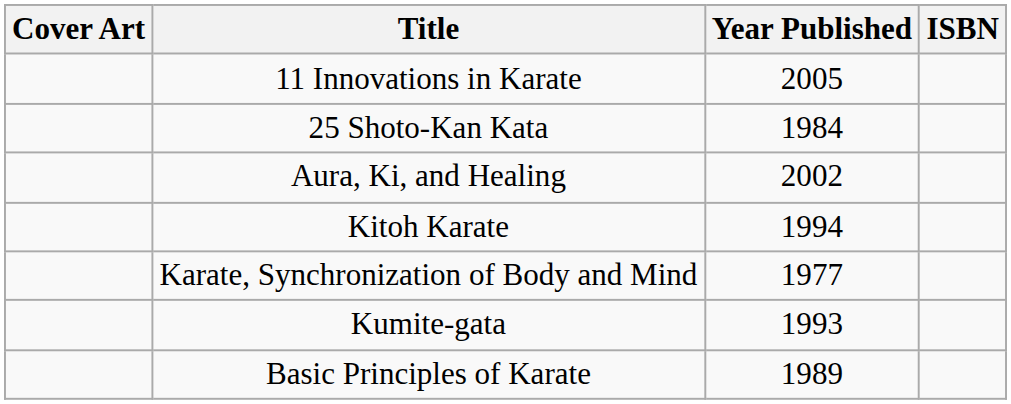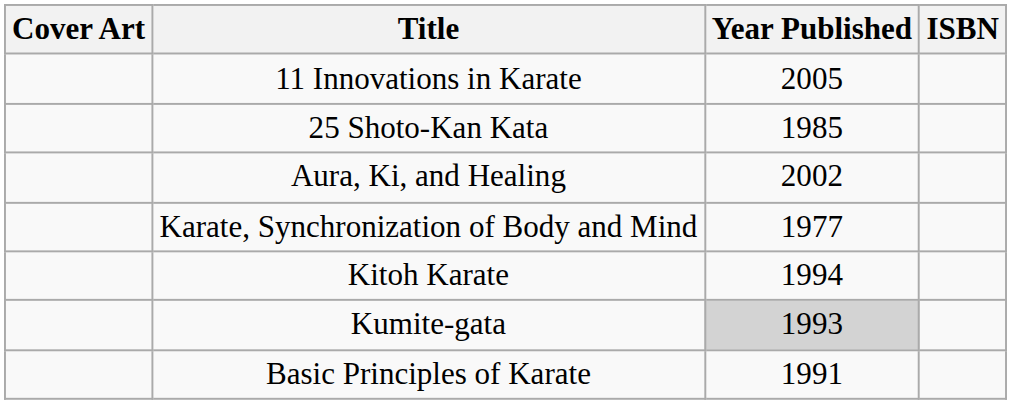25 Shoto-Kan Kata | Year Published: 1984 -> 1985
rows swapped: Kitoh Karate <-> Karate, Synchronization of Body and Mind
Kumite-gata | Year Published: no background -> lightgrey background
Basic Principles of Karate | Year Published: 1989 -> 1991
